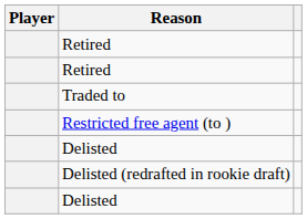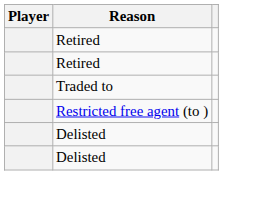- row: Delisted (redrafted in rookie draft)
